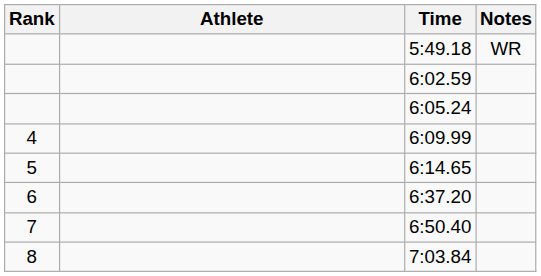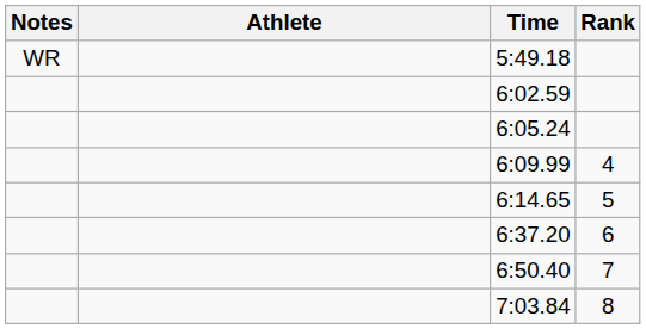columns swapped: Rank <-> Notes
